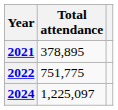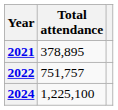2022 | Total attendance: 751,775 -> 751,757
2024 | Total attendance: 1,225,097 -> 1,225,100
